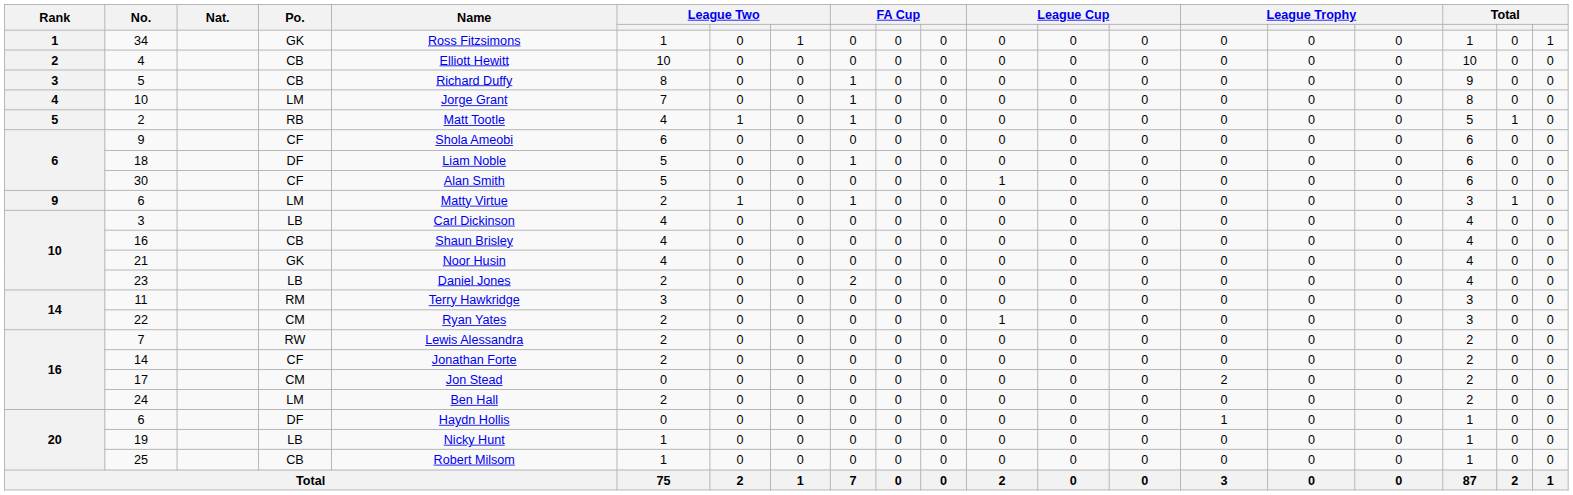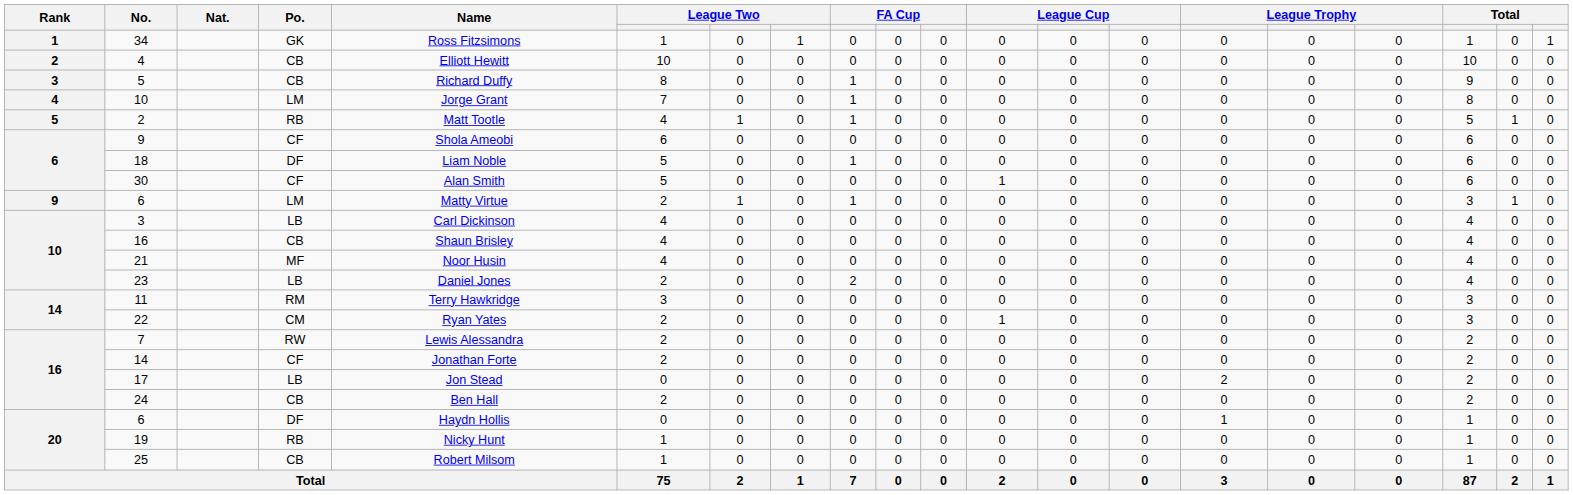21 | Po.: GK -> MF
17 | Po.: CM -> LB
24 | Po.: LM -> CB
19 | Po.: LB -> RB
